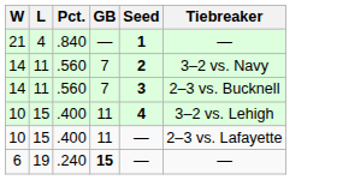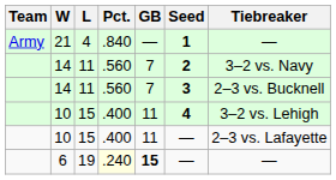+ column: Team | Army
6 | Pct.: no background -> lightyellow background
